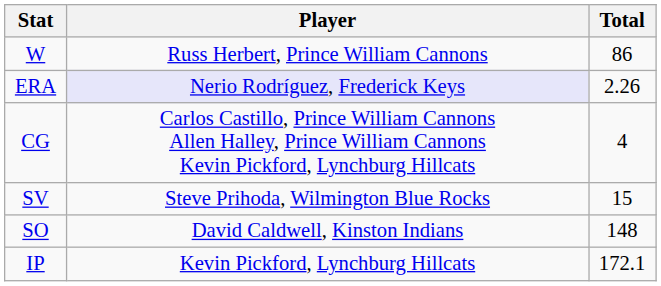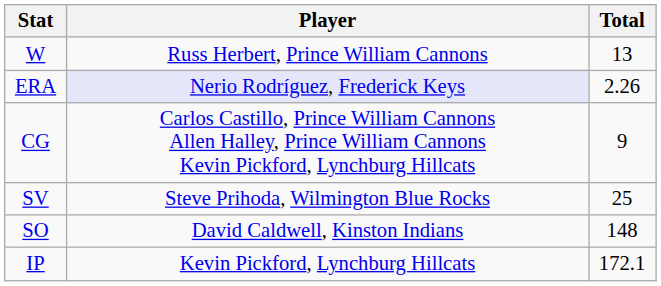W | Total: 86 -> 13
CG | Total: 4 -> 9
SV | Total: 15 -> 25
